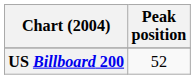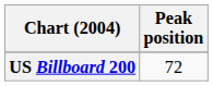US Billboard 200 | Peak position: 52 -> 72
